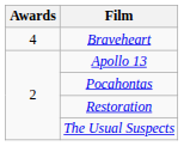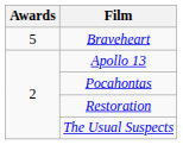Braveheart | Awards: 4 -> 5
